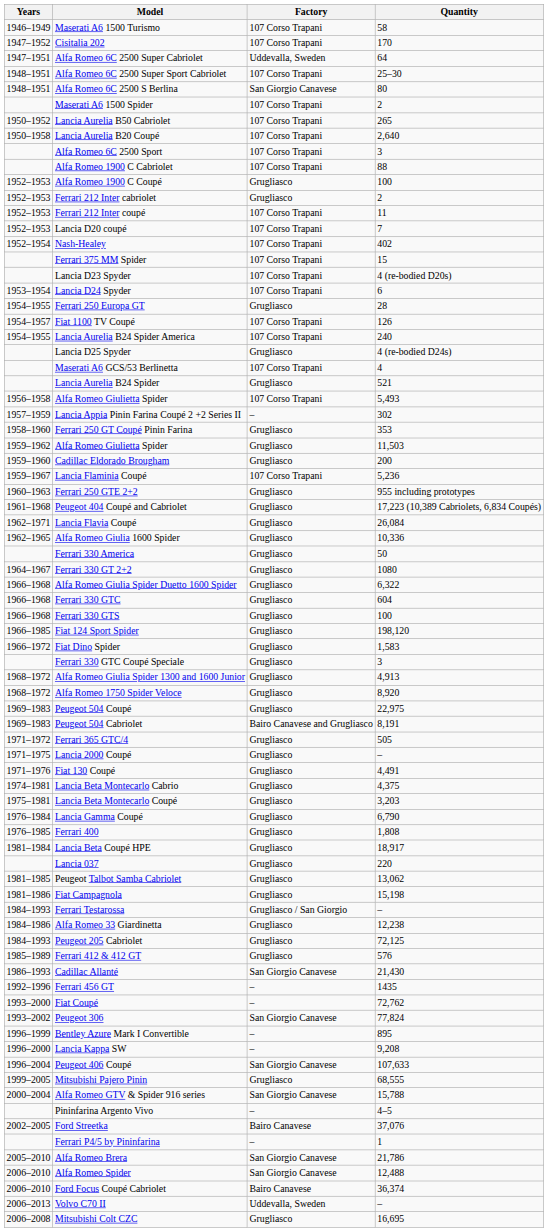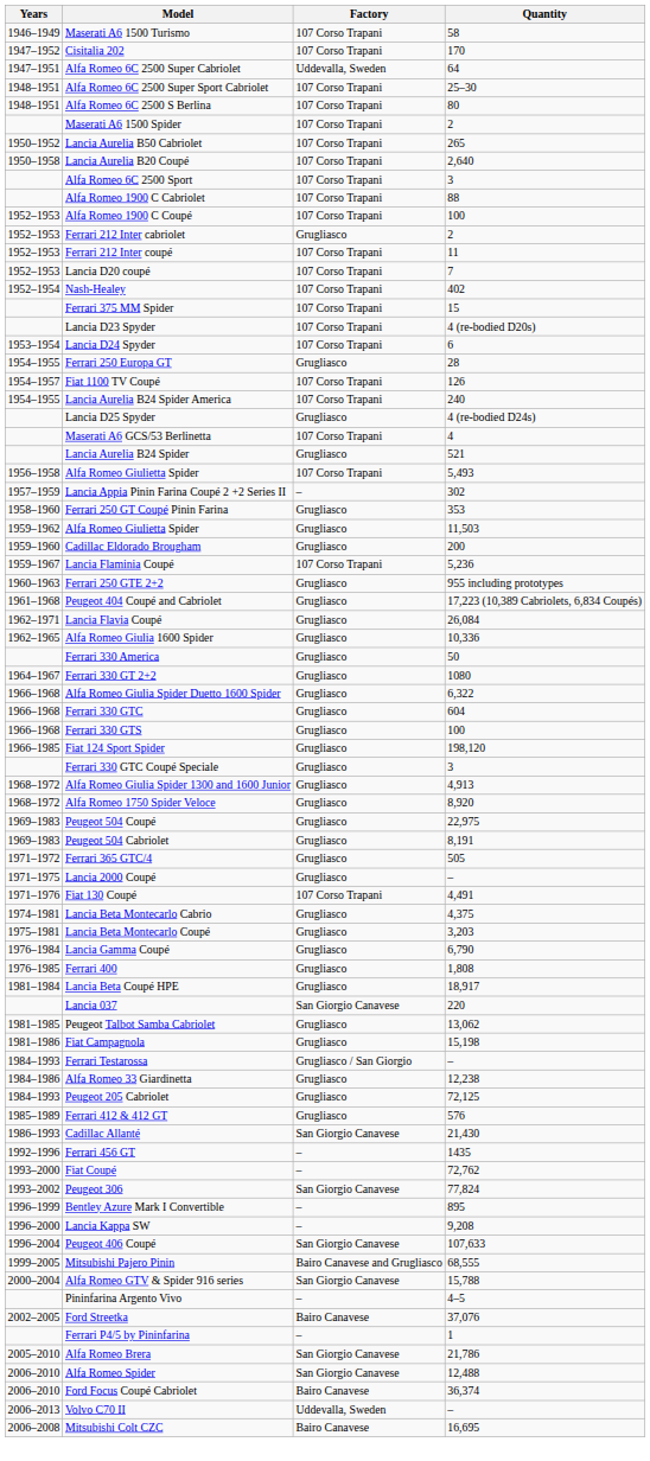Alfa Romeo 6C 2500 S Berlina | Factory: San Giorgio Canavese -> 107 Corso Trapani
Alfa Romeo 1900 C Coupé | Factory: Grugliasco -> 107 Corso Trapani
- row: 1966–1972 | Fiat Dino Spider | Grugliasco | 1,583
Peugeot 504 Cabriolet | Factory: Bairo Canavese and Grugliasco -> Grugliasco
Fiat 130 Coupé | Factory: Grugliasco -> 107 Corso Trapani
Lancia 037 | Factory: Grugliasco -> San Giorgio Canavese
Mitsubishi Pajero Pinin | Factory: Grugliasco -> Bairo Canavese and Grugliasco
Mitsubishi Colt CZC | Factory: Grugliasco -> Bairo Canavese
